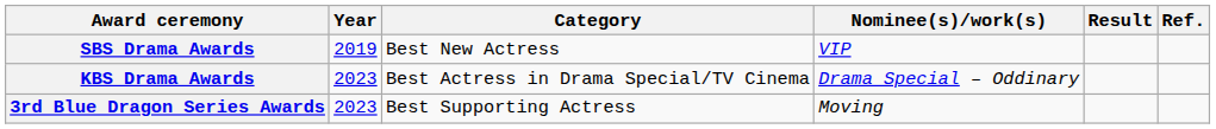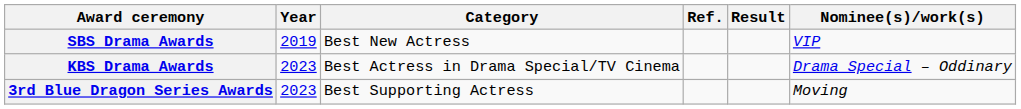columns swapped: Nominee(s)/work(s) <-> Ref.
